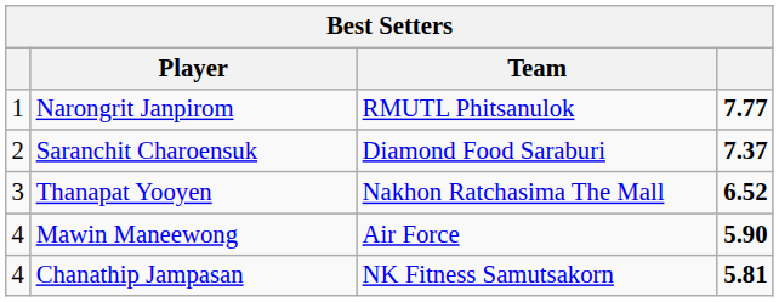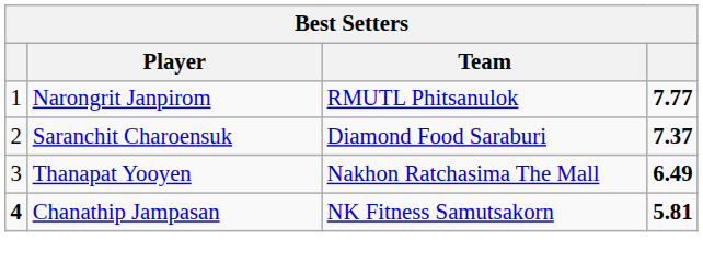Thanapat Yooyen | column 4: 6.52 -> 6.49
- row: 4 | Mawin Maneewong | Air Force | 5.90
Chanathip Jampasan | column 1: normal -> bold
